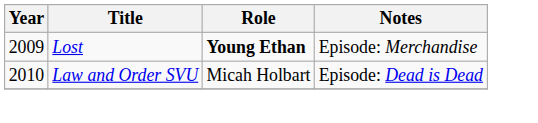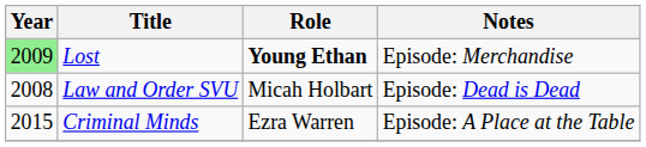Lost | Year: no background -> lightgreen background
Law and Order SVU | Year: 2010 -> 2008
+ row: 2015 | Criminal Minds | Ezra Warren | Episode: A Place at the Table
